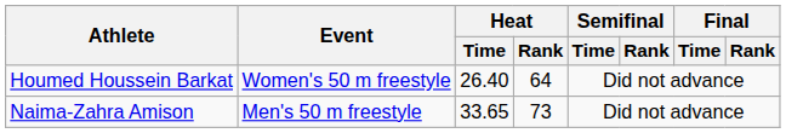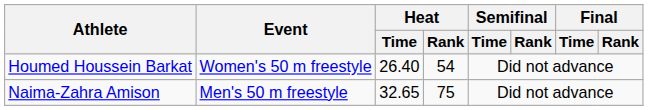Houmed Houssein Barkat | Heat / Rank: 64 -> 54
Naima-Zahra Amison | Heat / Time: 33.65 -> 32.65
Naima-Zahra Amison | Heat / Rank: 73 -> 75
